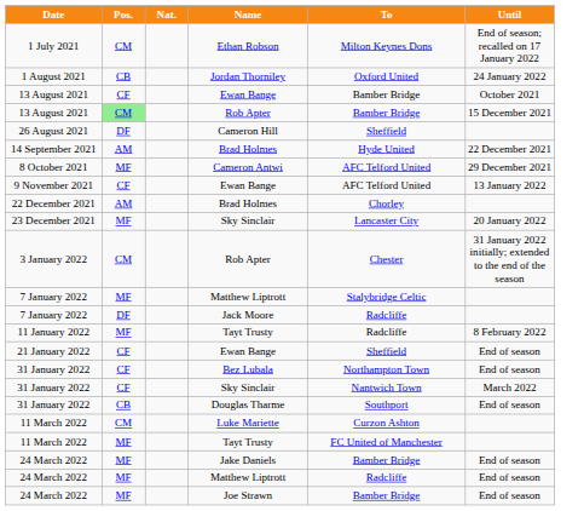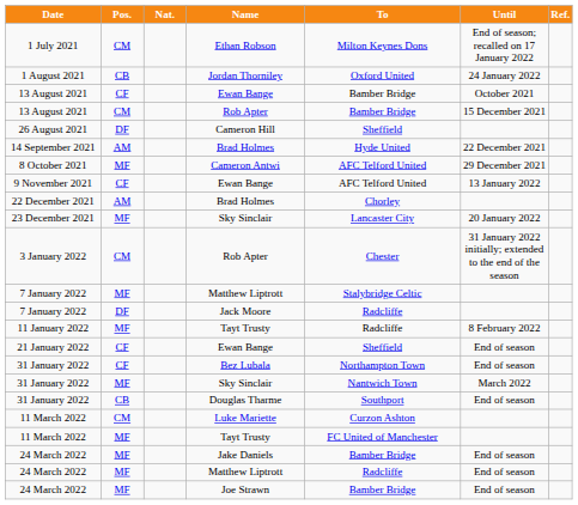+ column: Ref.
13 August 2021 / Rob Apter | Pos.: lightgreen background -> no background
31 January 2022 / Sky Sinclair | Pos.: CF -> MF
